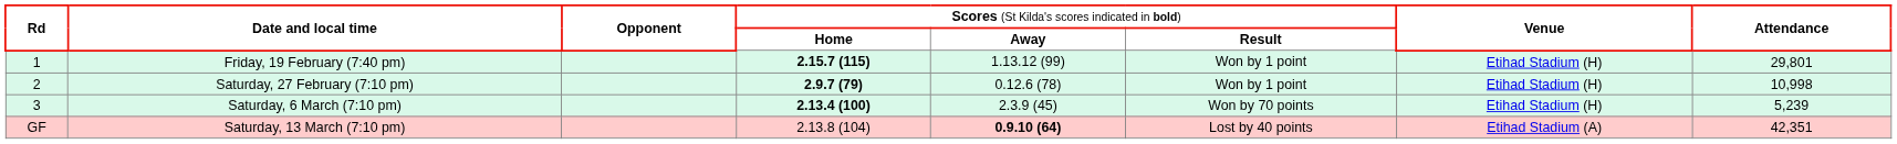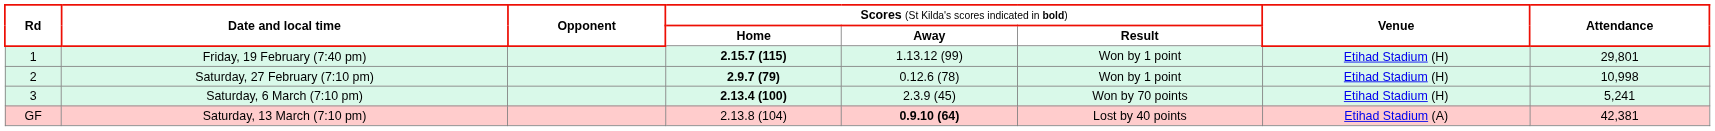Saturday, 6 March (7:10 pm) | column 8: 5,239 -> 5,241
Saturday, 13 March (7:10 pm) | column 8: 42,351 -> 42,381
